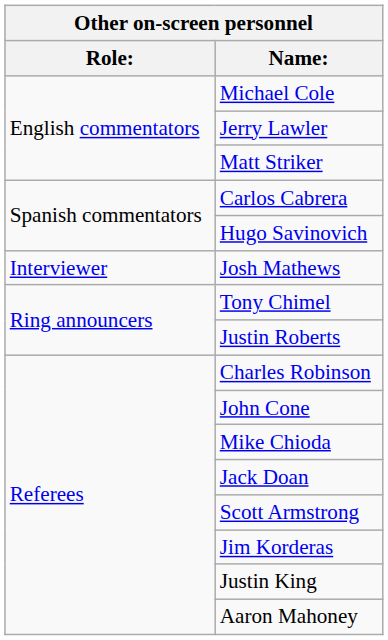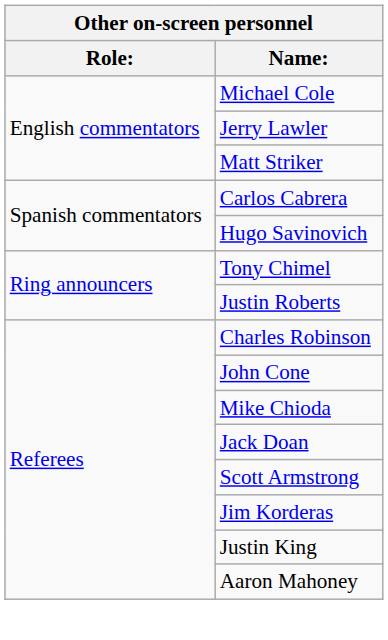- row: Interviewer | Josh Mathews
